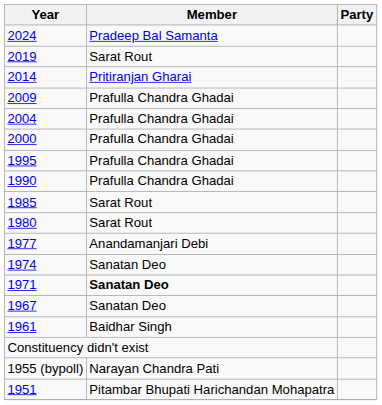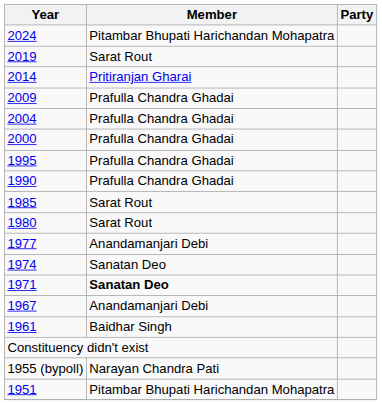2024 | Member: Pradeep Bal Samanta -> Pitambar Bhupati Harichandan Mohapatra
1967 | Member: Sanatan Deo -> Anandamanjari Debi
